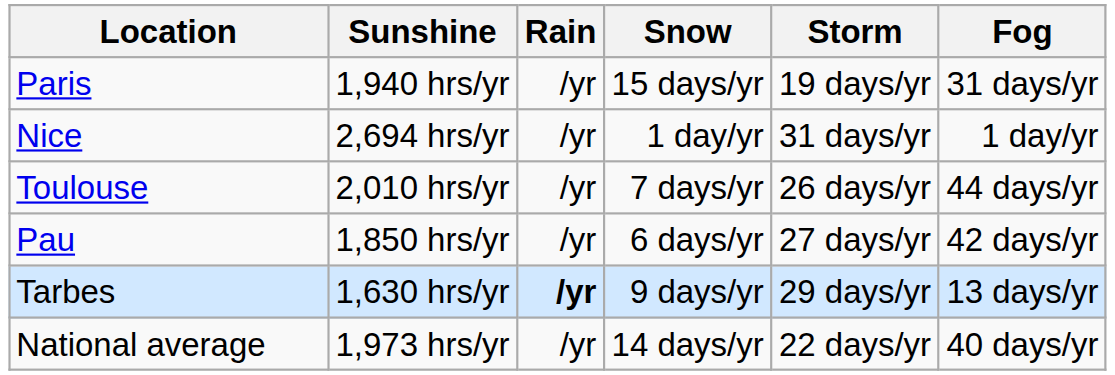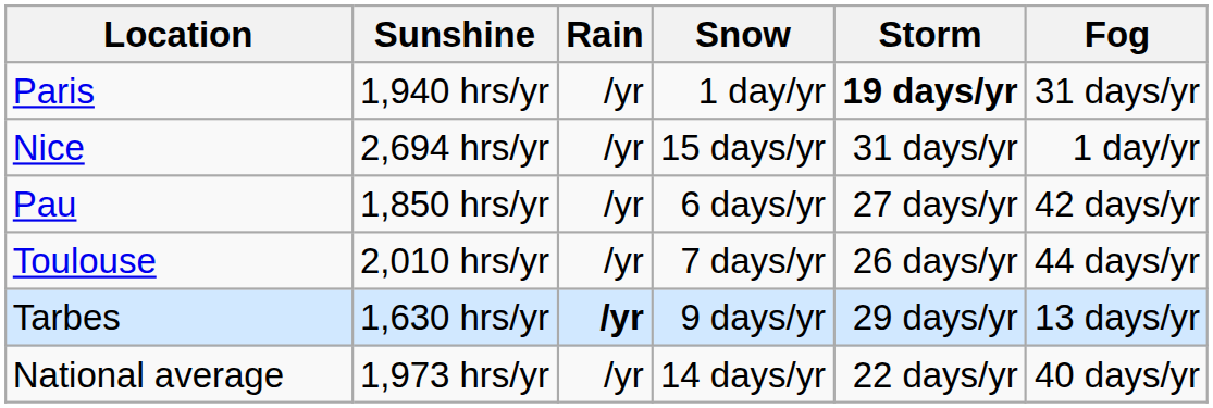Paris | Snow: 15 days/yr -> 1 day/yr
Paris | Storm: normal -> bold
Nice | Snow: 1 day/yr -> 15 days/yr
rows swapped: Toulouse <-> Pau
